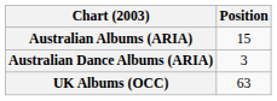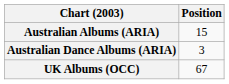UK Albums (OCC) | Position: 63 -> 67
